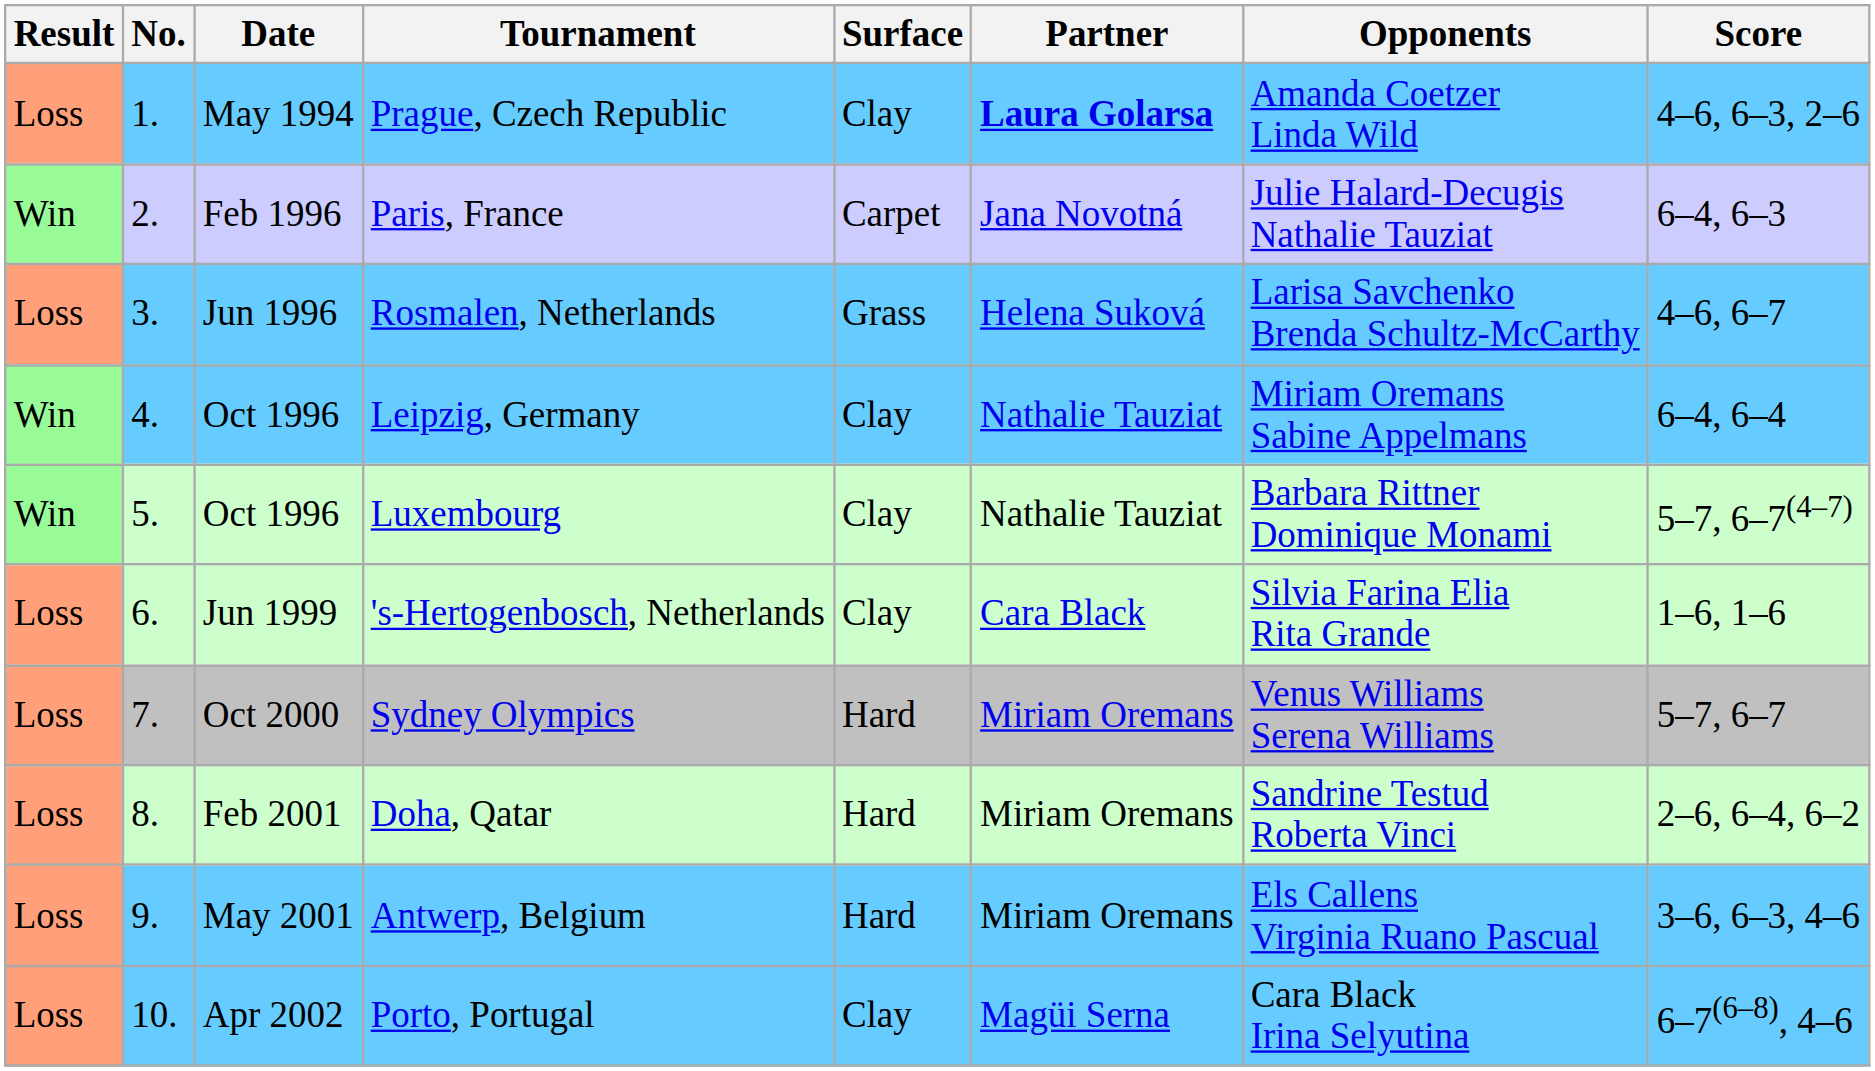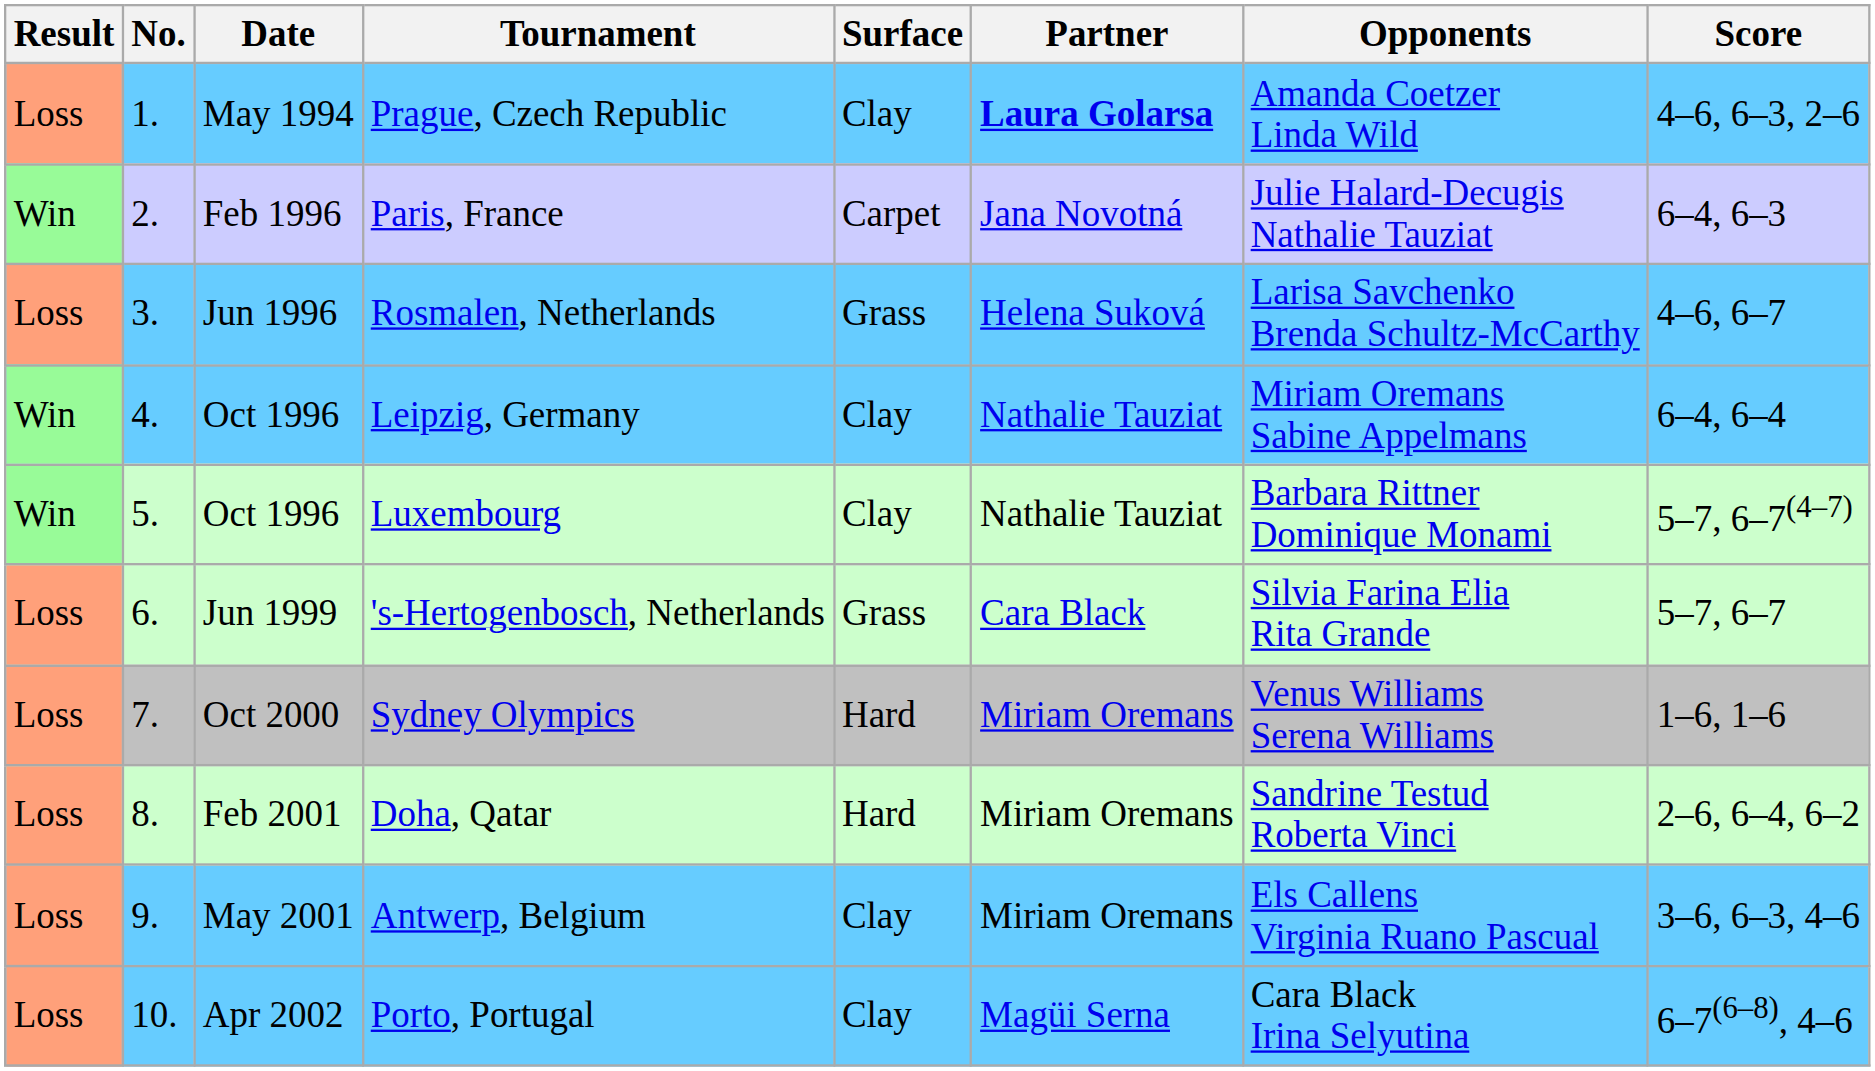's-Hertogenbosch, Netherlands | Surface: Clay -> Grass
's-Hertogenbosch, Netherlands | Score: 1–6, 1–6 -> 5–7, 6–7
Sydney Olympics | Score: 5–7, 6–7 -> 1–6, 1–6
Antwerp, Belgium | Surface: Hard -> Clay
